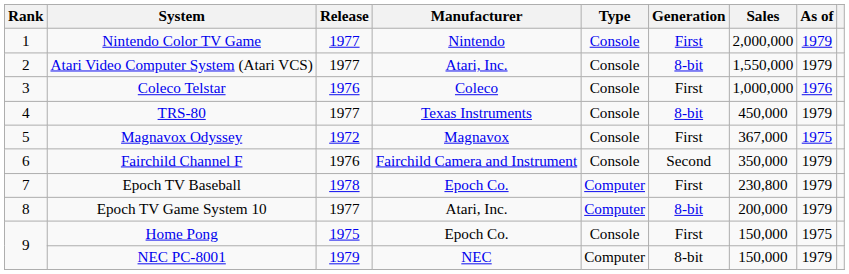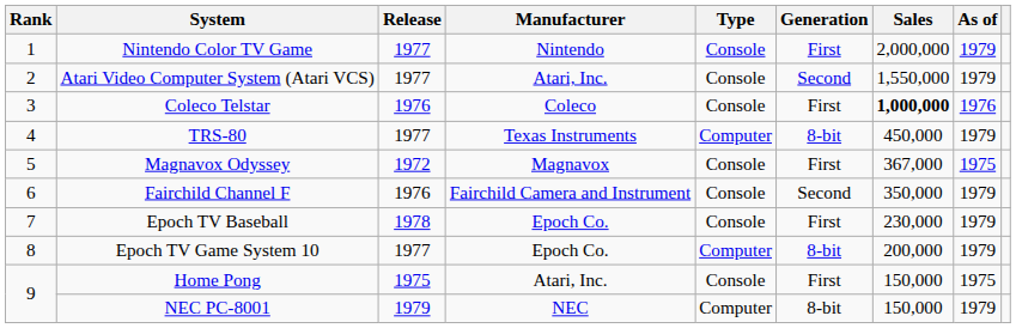Atari Video Computer System (Atari VCS) | Generation: 8-bit -> Second
Coleco Telstar | Sales: normal -> bold
TRS-80 | Type: Console -> Computer
Epoch TV Baseball | Type: Computer -> Console
Epoch TV Baseball | Sales: 230,800 -> 230,000
Epoch TV Game System 10 | Manufacturer: Atari, Inc. -> Epoch Co.
Home Pong | Manufacturer: Epoch Co. -> Atari, Inc.
